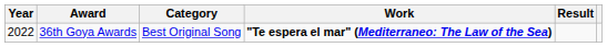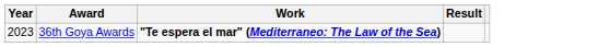- column: Category | Best Original Song
36th Goya Awards | Year: 2022 -> 2023
